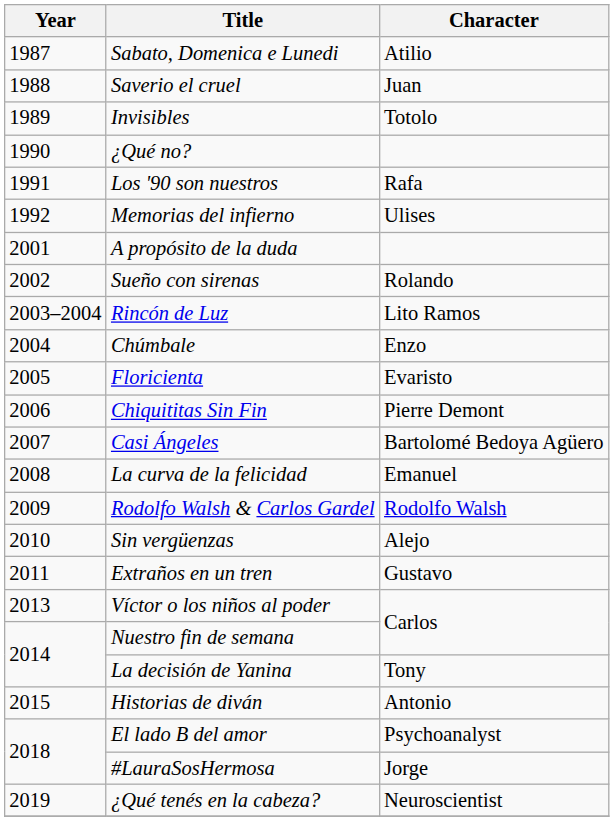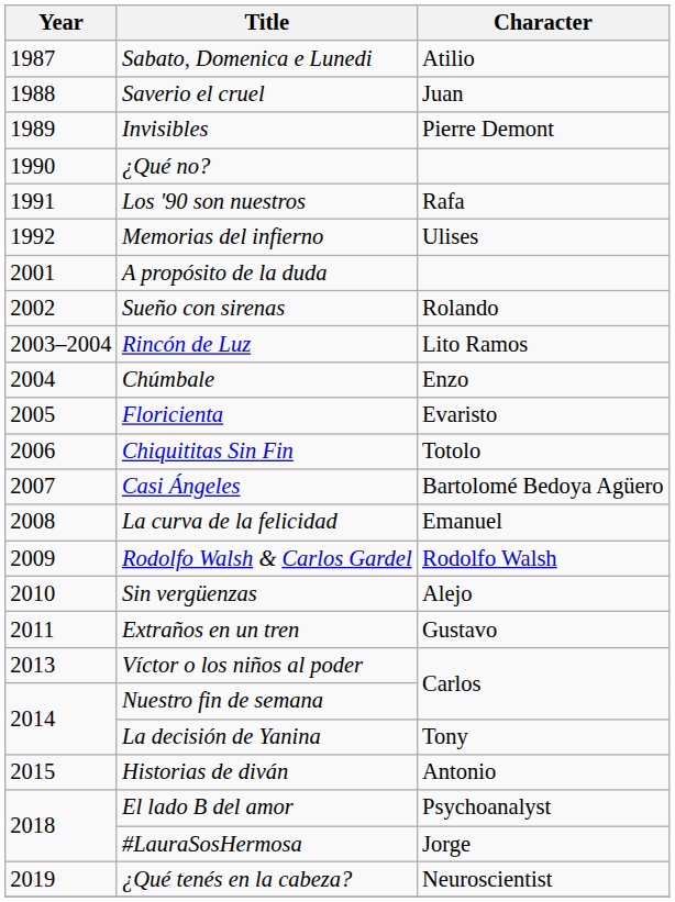Invisibles | Character: Totolo -> Pierre Demont
Chiquititas Sin Fin | Character: Pierre Demont -> Totolo
